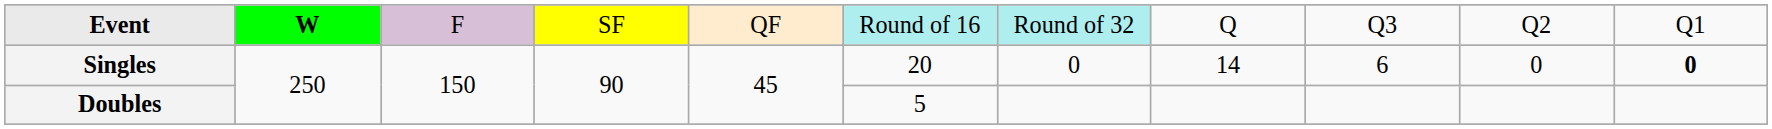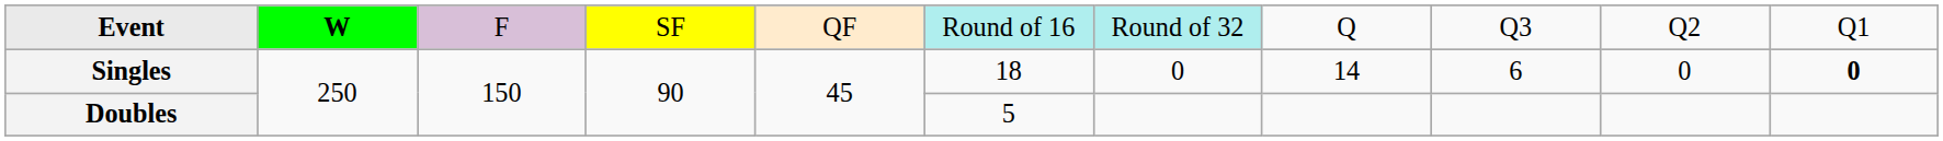Singles | column 6: 20 -> 18
